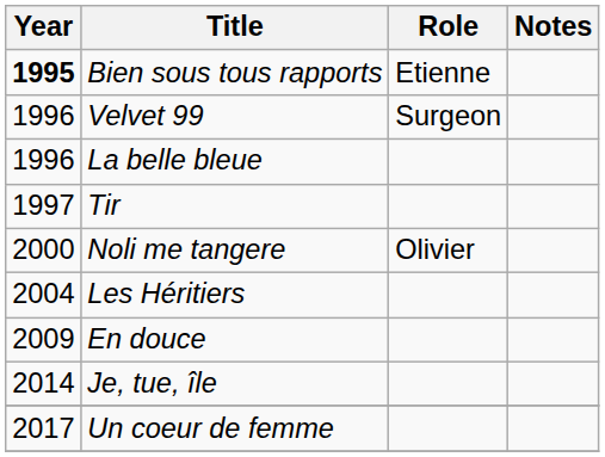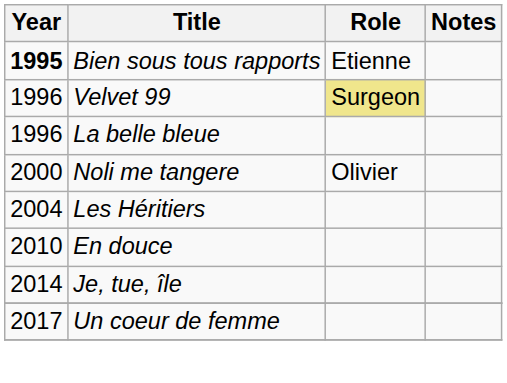Velvet 99 | Role: no background -> khaki background
- row: 1997 | Tir
En douce | Year: 2009 -> 2010
